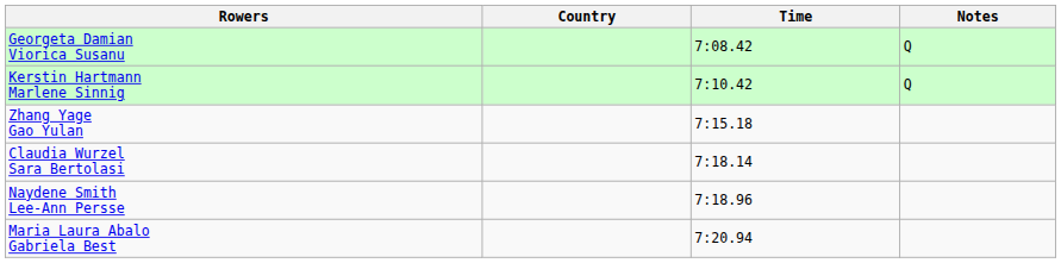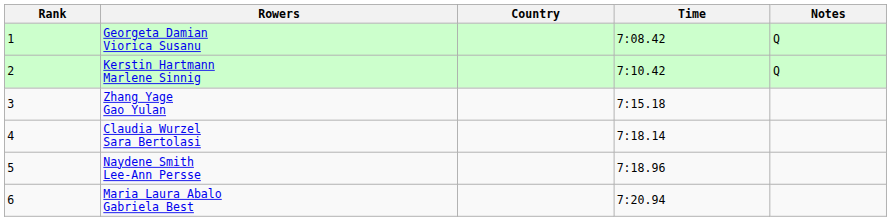+ column: Rank | 1 | 2 | 3 | 4 | 5 | 6
